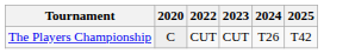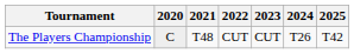+ column: 2021 | T48
